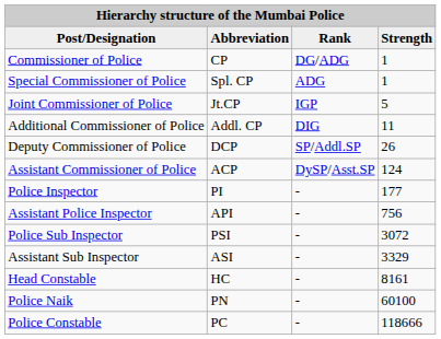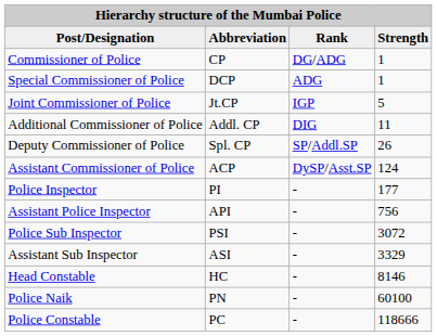Special Commissioner of Police | column 2: Spl. CP -> DCP
Deputy Commissioner of Police | column 2: DCP -> Spl. CP
Head Constable | column 4: 8161 -> 8146
